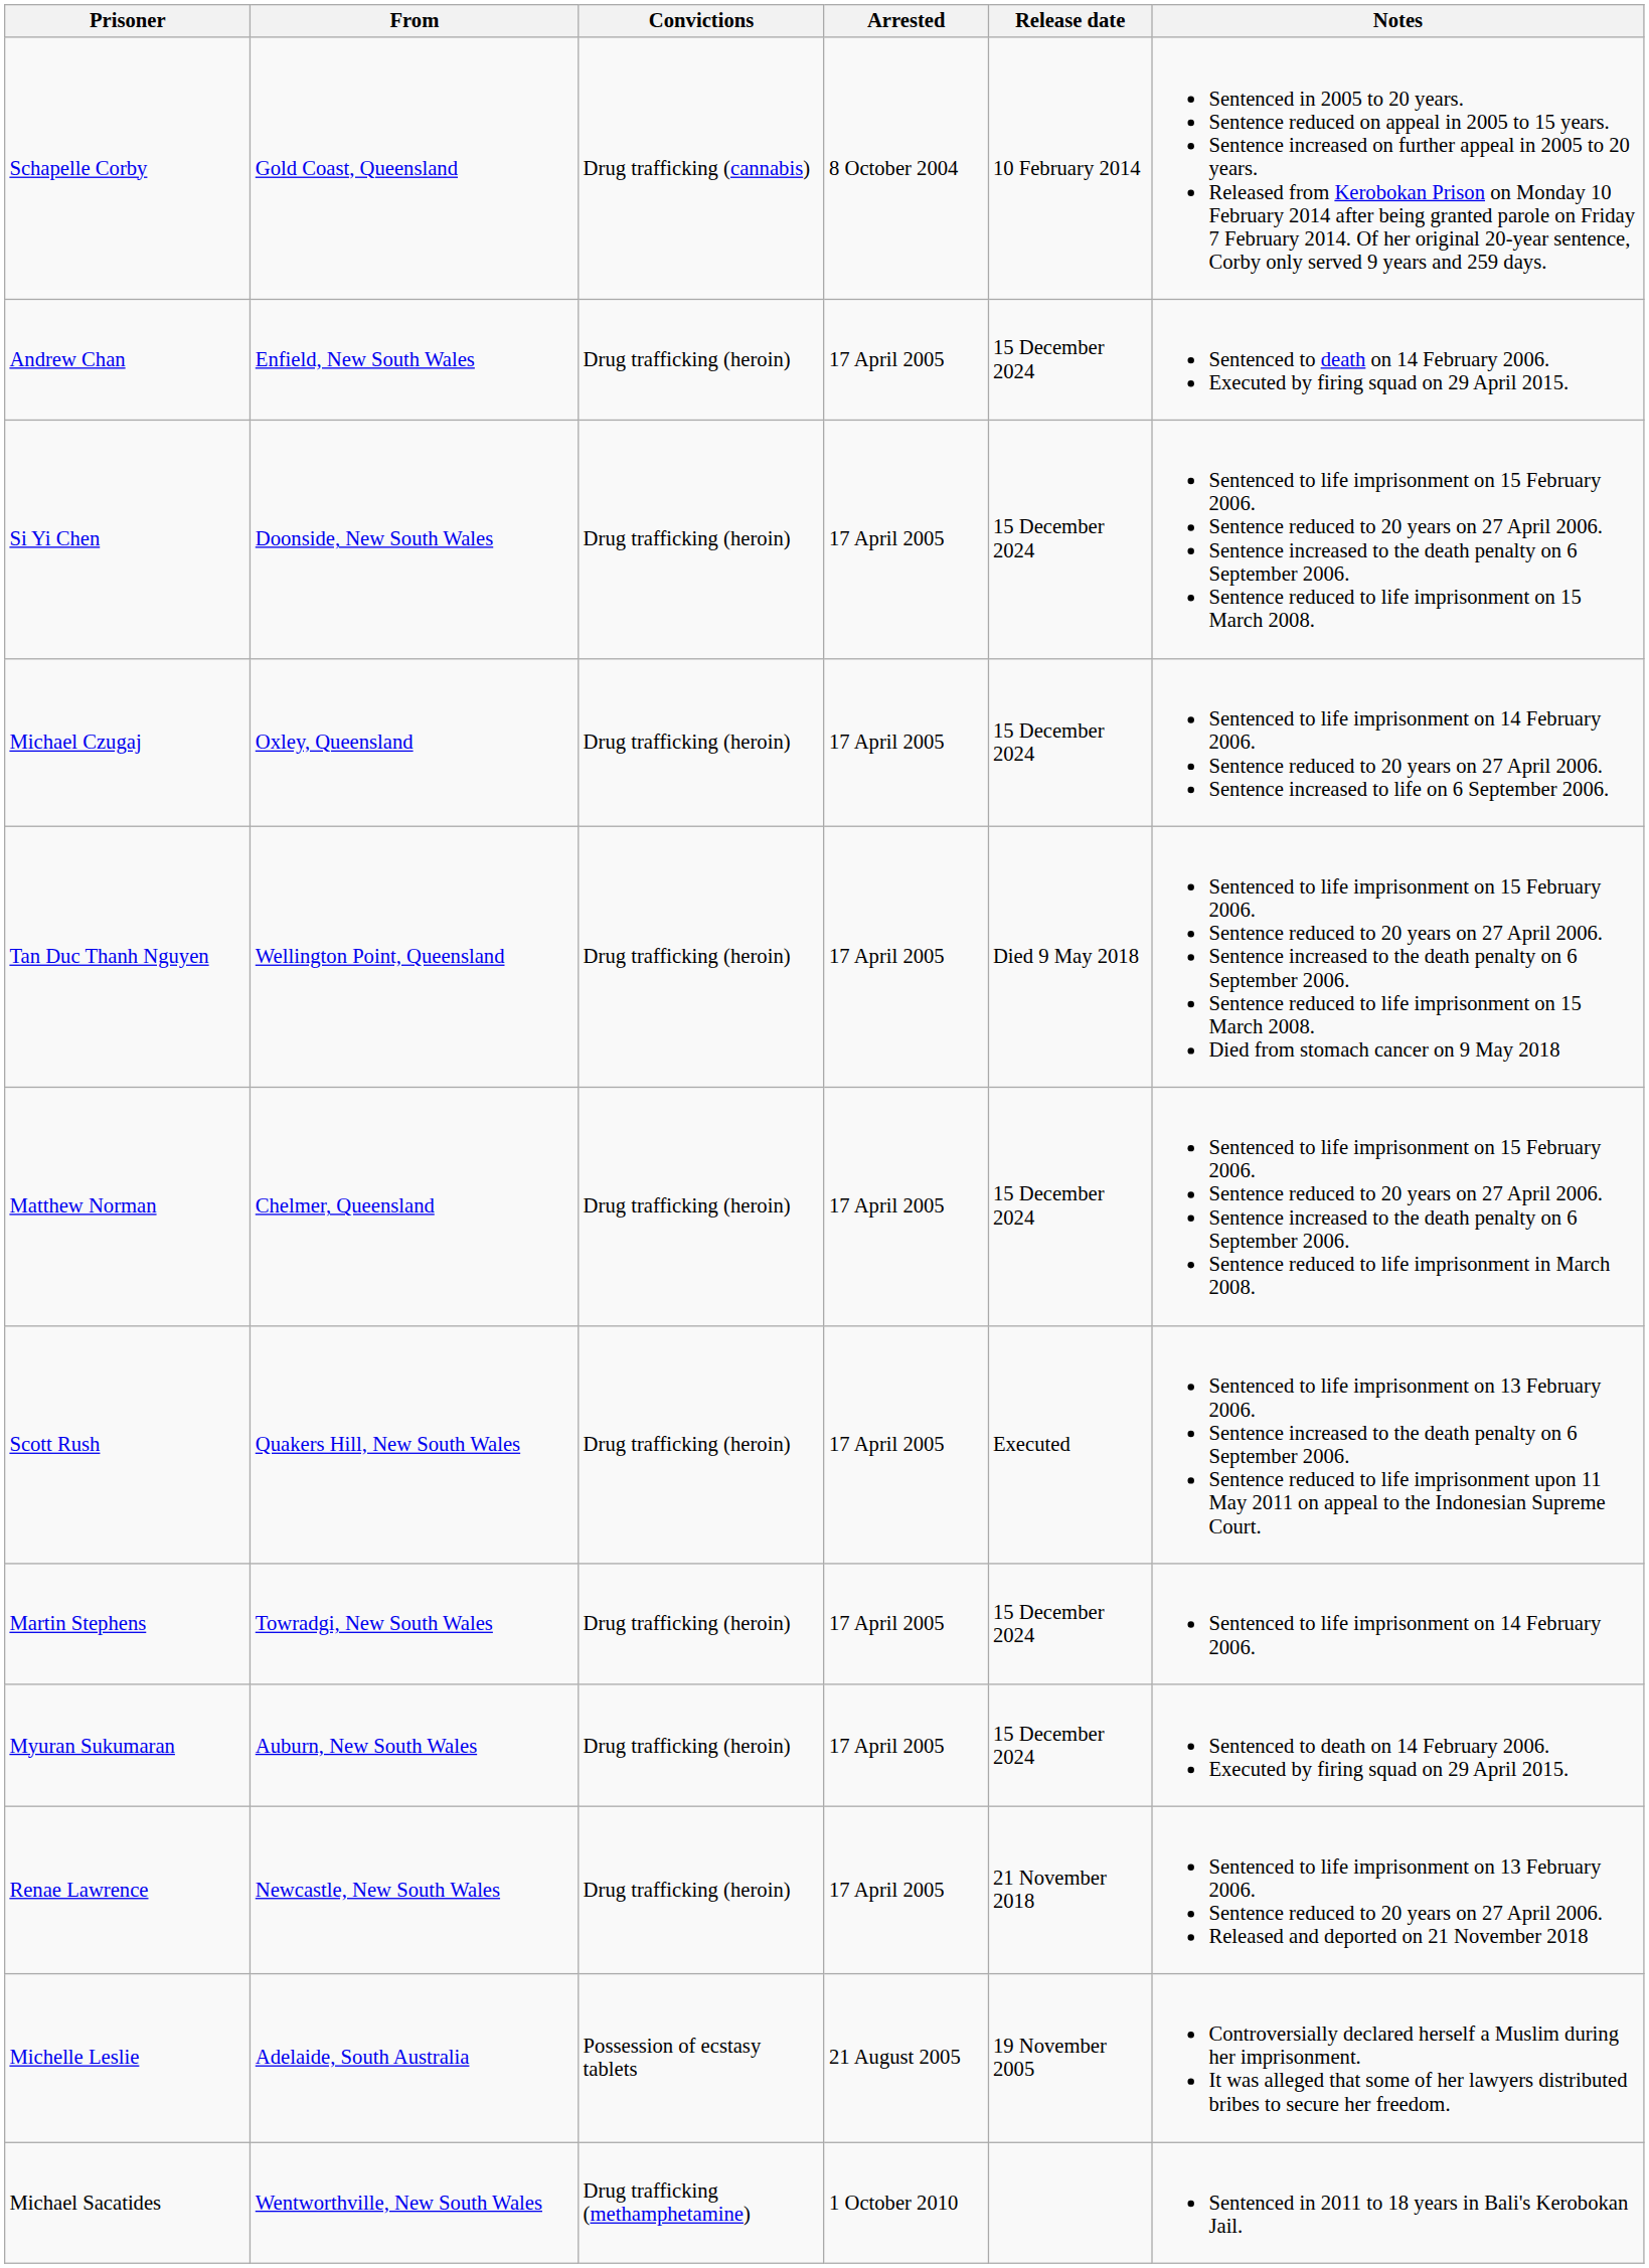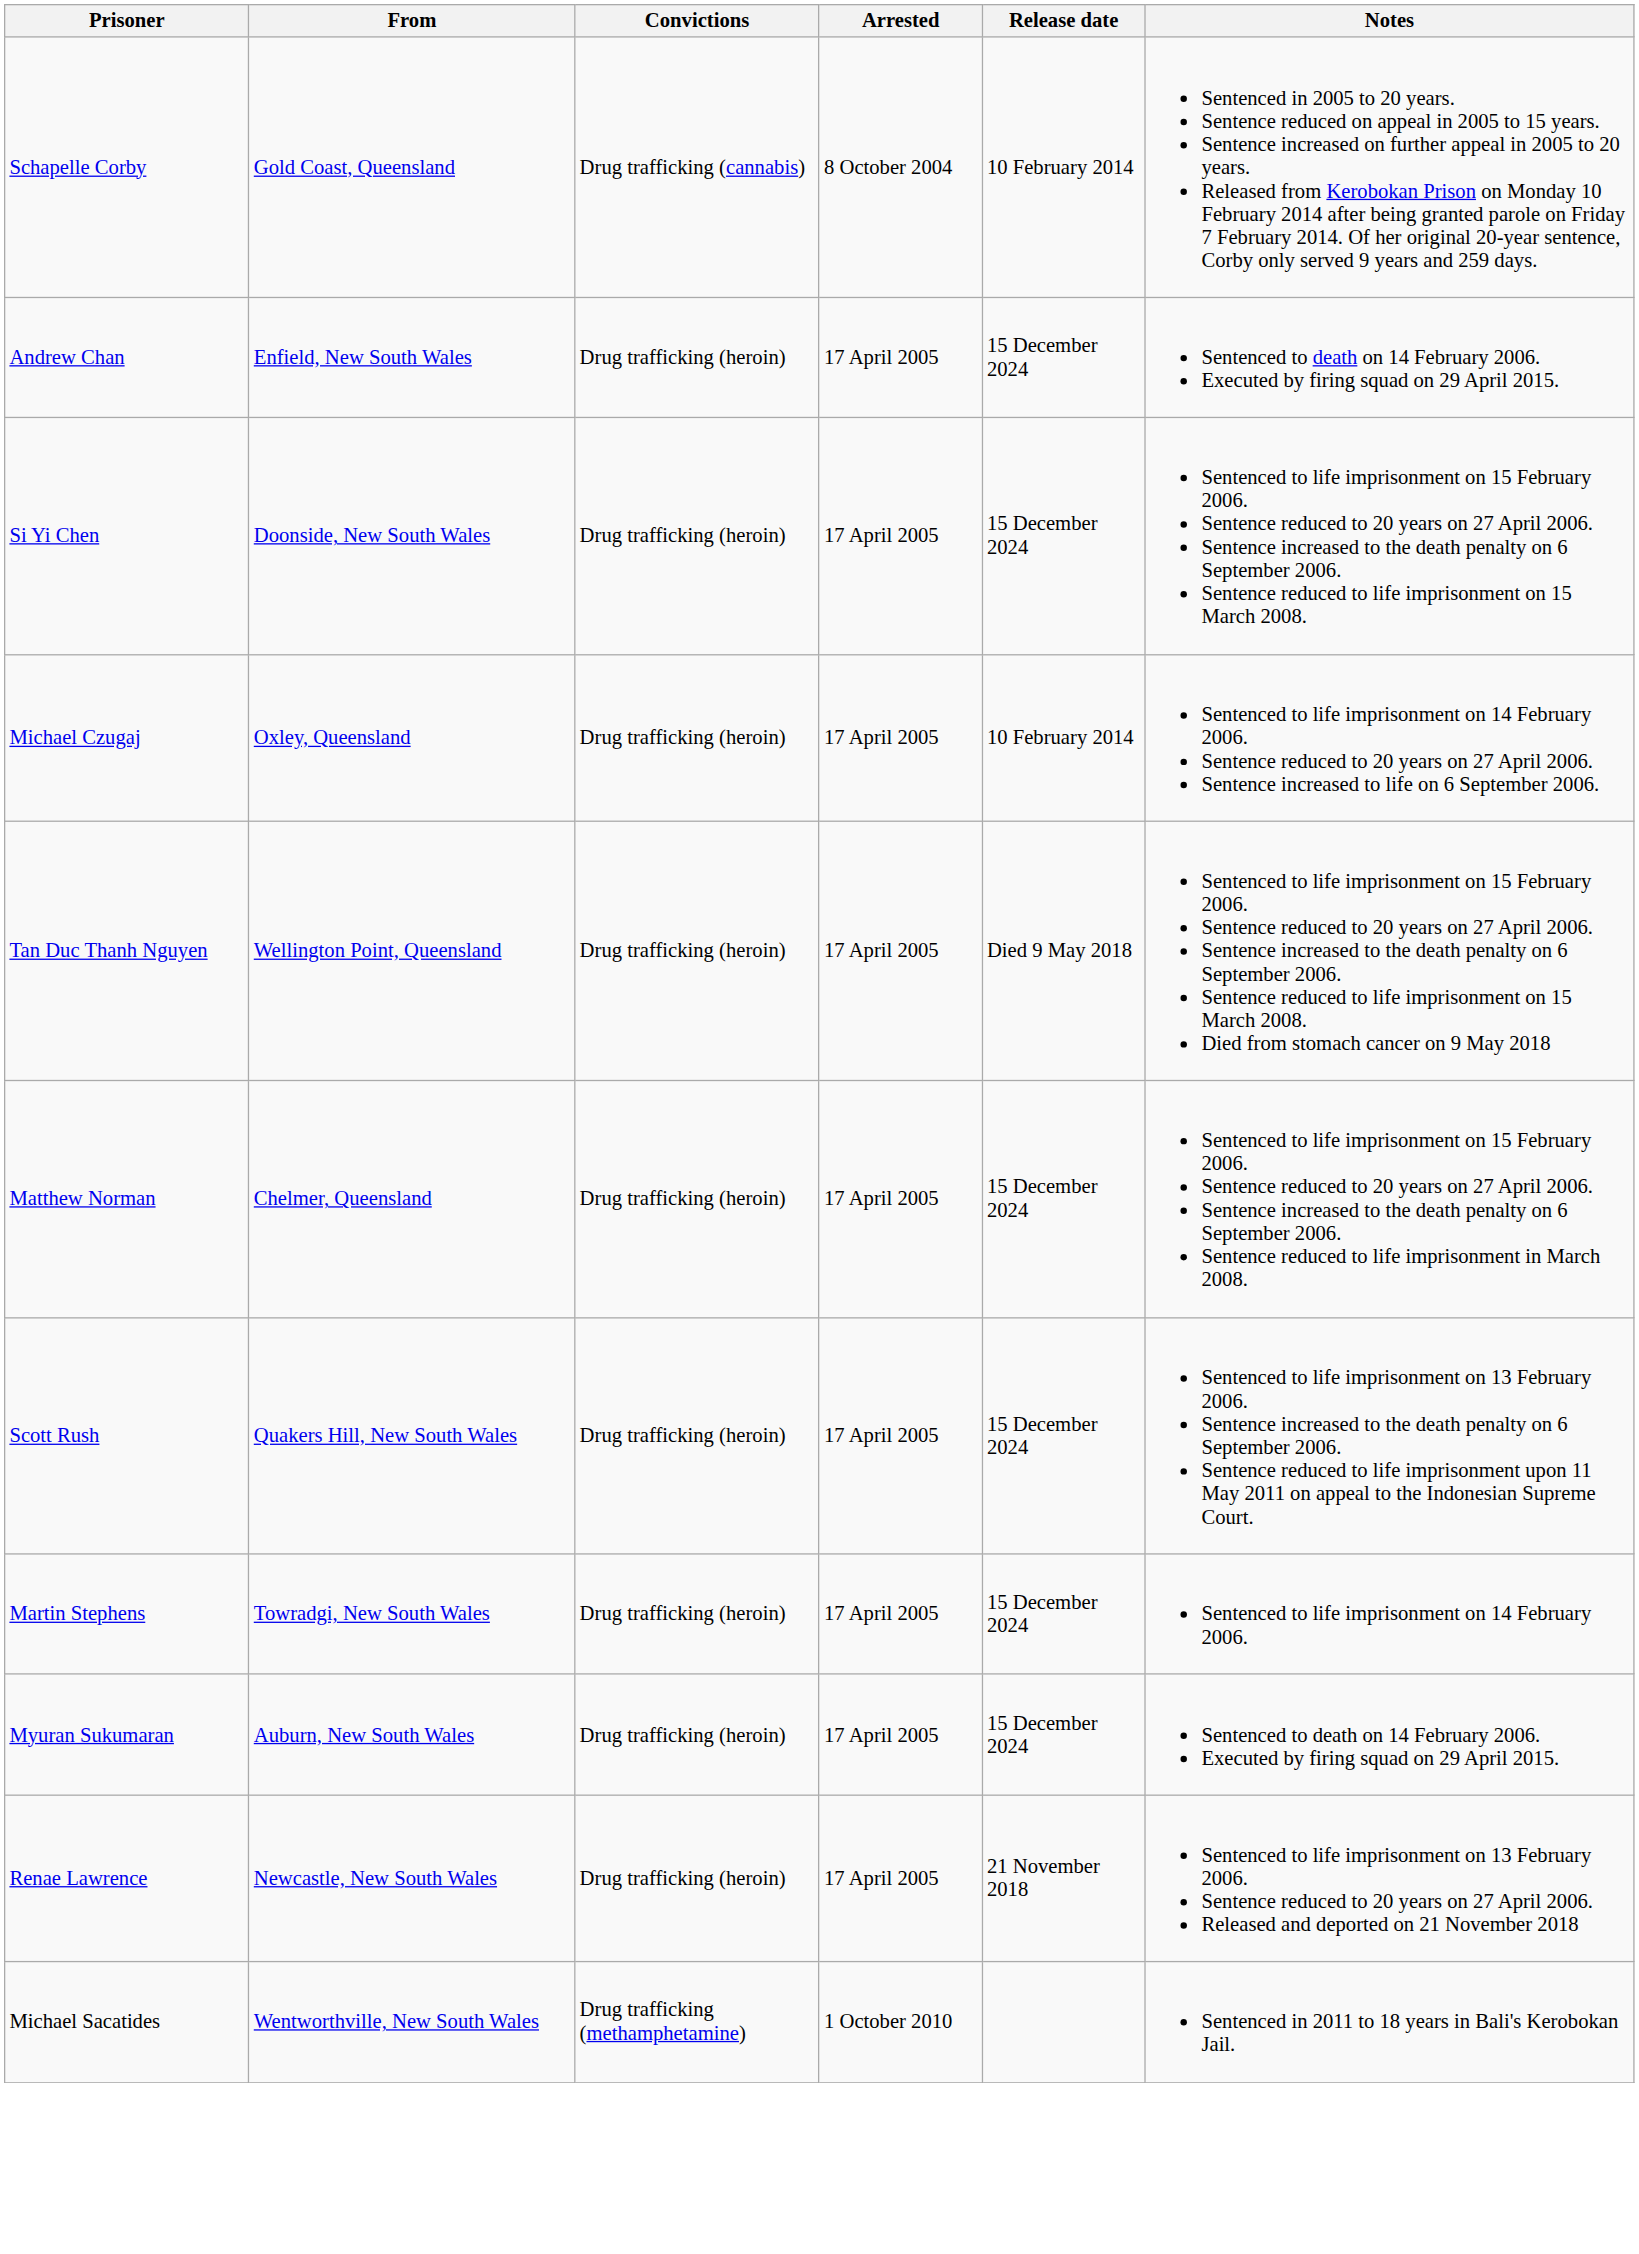Michael Czugaj | Release date: 15 December 2024 -> 10 February 2014
Scott Rush | Release date: Executed -> 15 December 2024
- row: Michelle Leslie | Adelaide, South Australia | Possession of ecstasy tablets | 21 August 2005 | 19 November 2005 | Controversially declared herself a Muslim during her imprisonment. It was alleged that some of her lawyers distributed bribes to secure her freedom.
